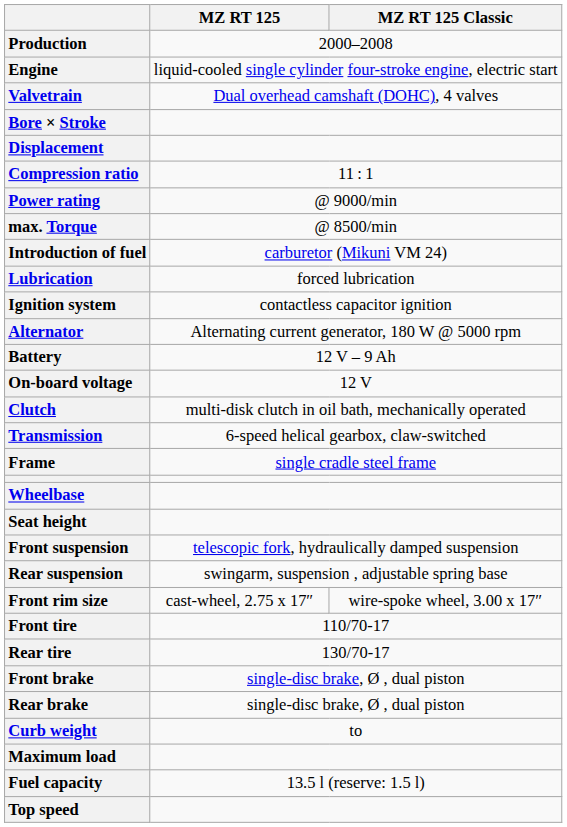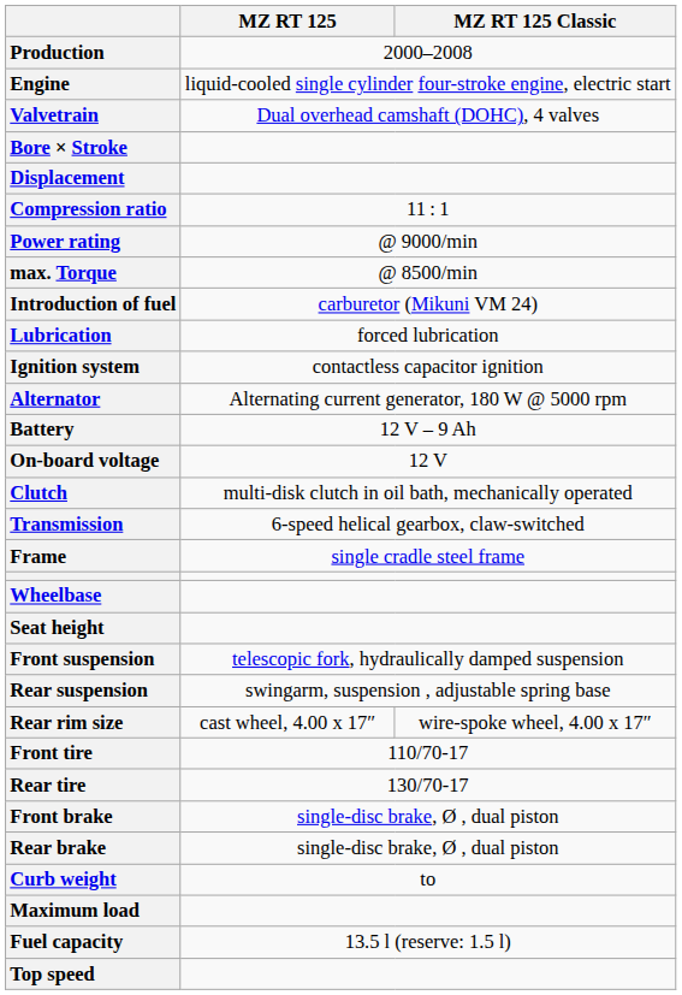- row: Front rim size | cast-wheel, 2.75 x 17″ | wire-spoke wheel, 3.00 x 17″
+ row: Rear rim size | cast wheel, 4.00 x 17″ | wire-spoke wheel, 4.00 x 17″
